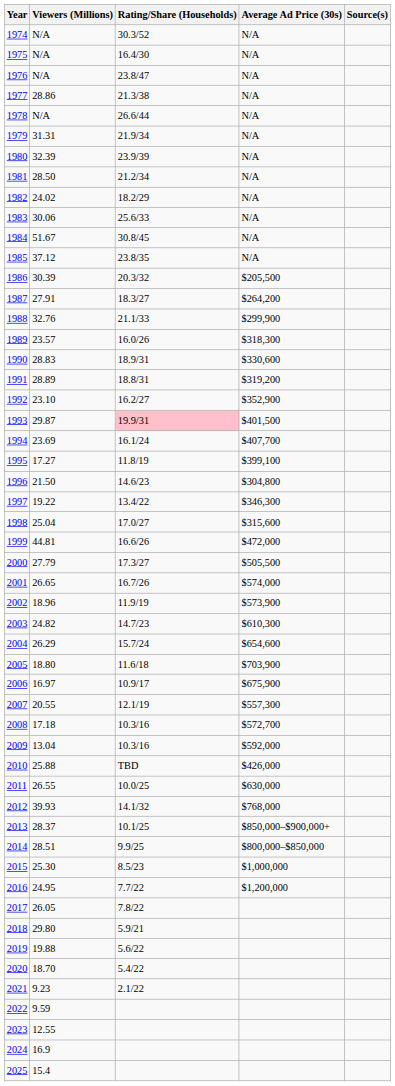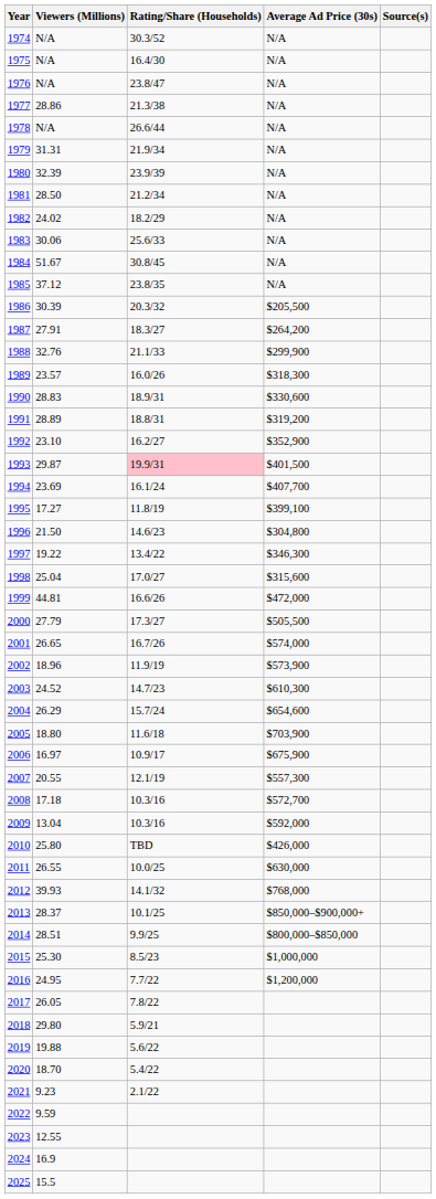2003 | Viewers (Millions): 24.82 -> 24.52
2010 | Viewers (Millions): 25.88 -> 25.80
2025 | Viewers (Millions): 15.4 -> 15.5
